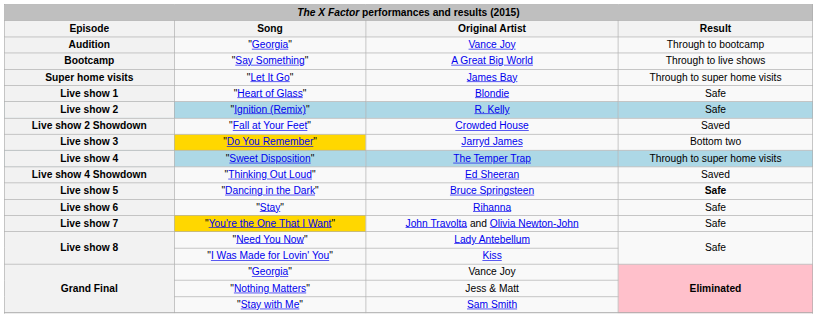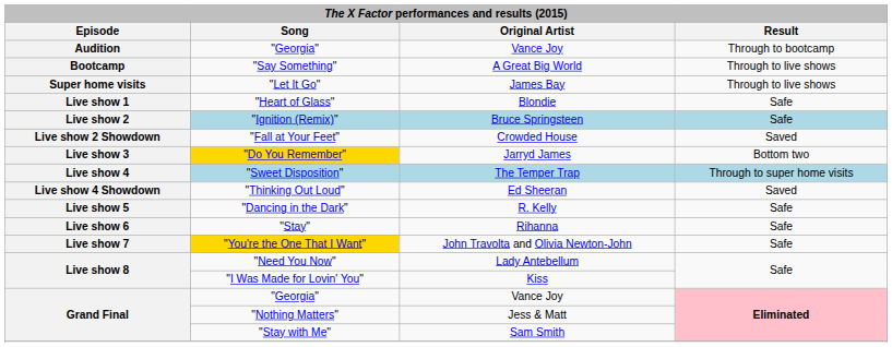"Let It Go" | Result: Through to super home visits -> Through to live shows
"Ignition (Remix)" | Original Artist: R. Kelly -> Bruce Springsteen
"Dancing in the Dark" | Original Artist: Bruce Springsteen -> R. Kelly
"Dancing in the Dark" | Result: bold -> normal
